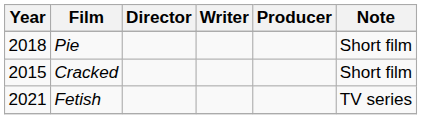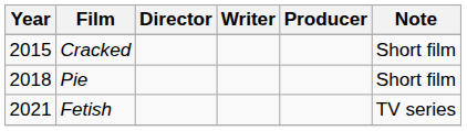rows swapped: Cracked <-> Pie
